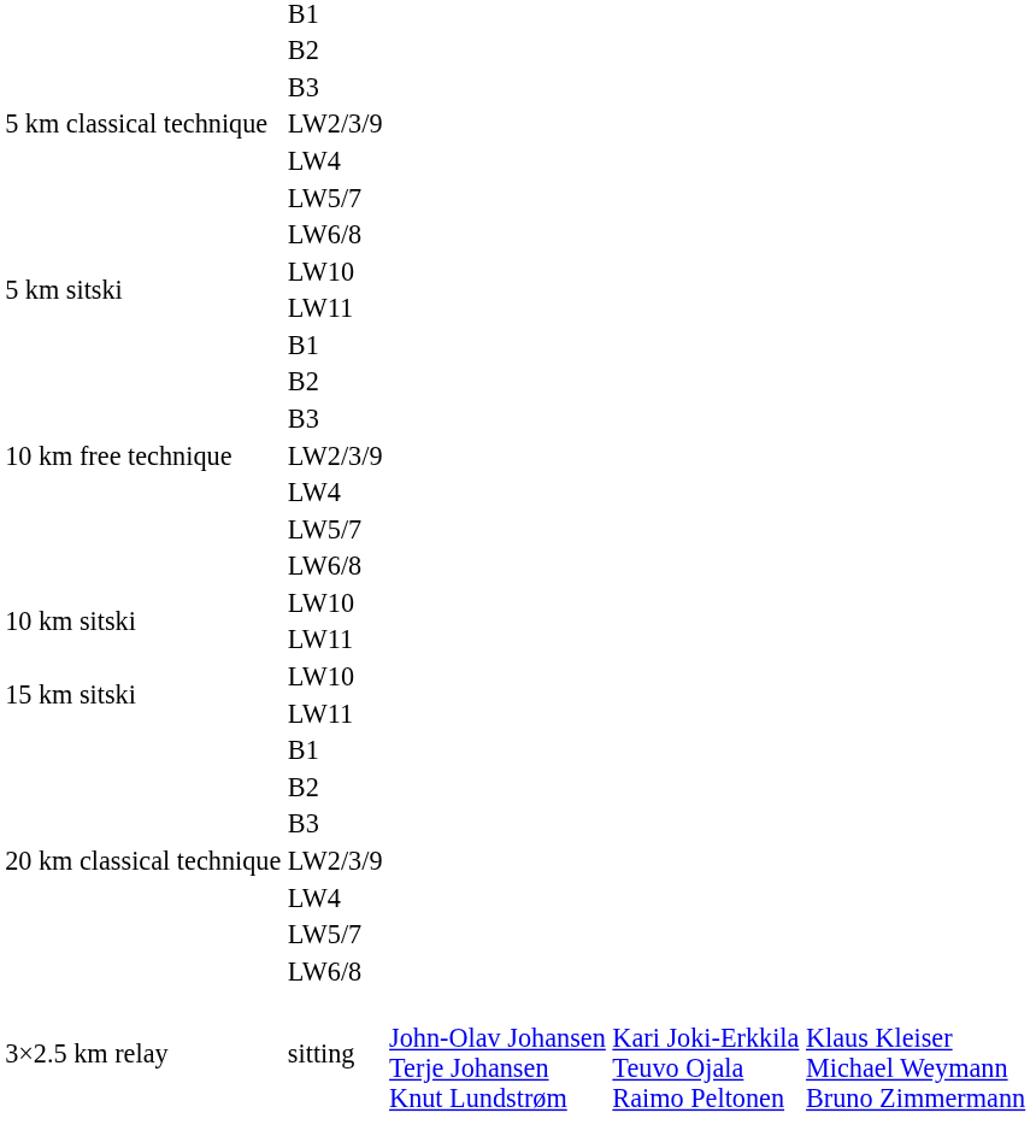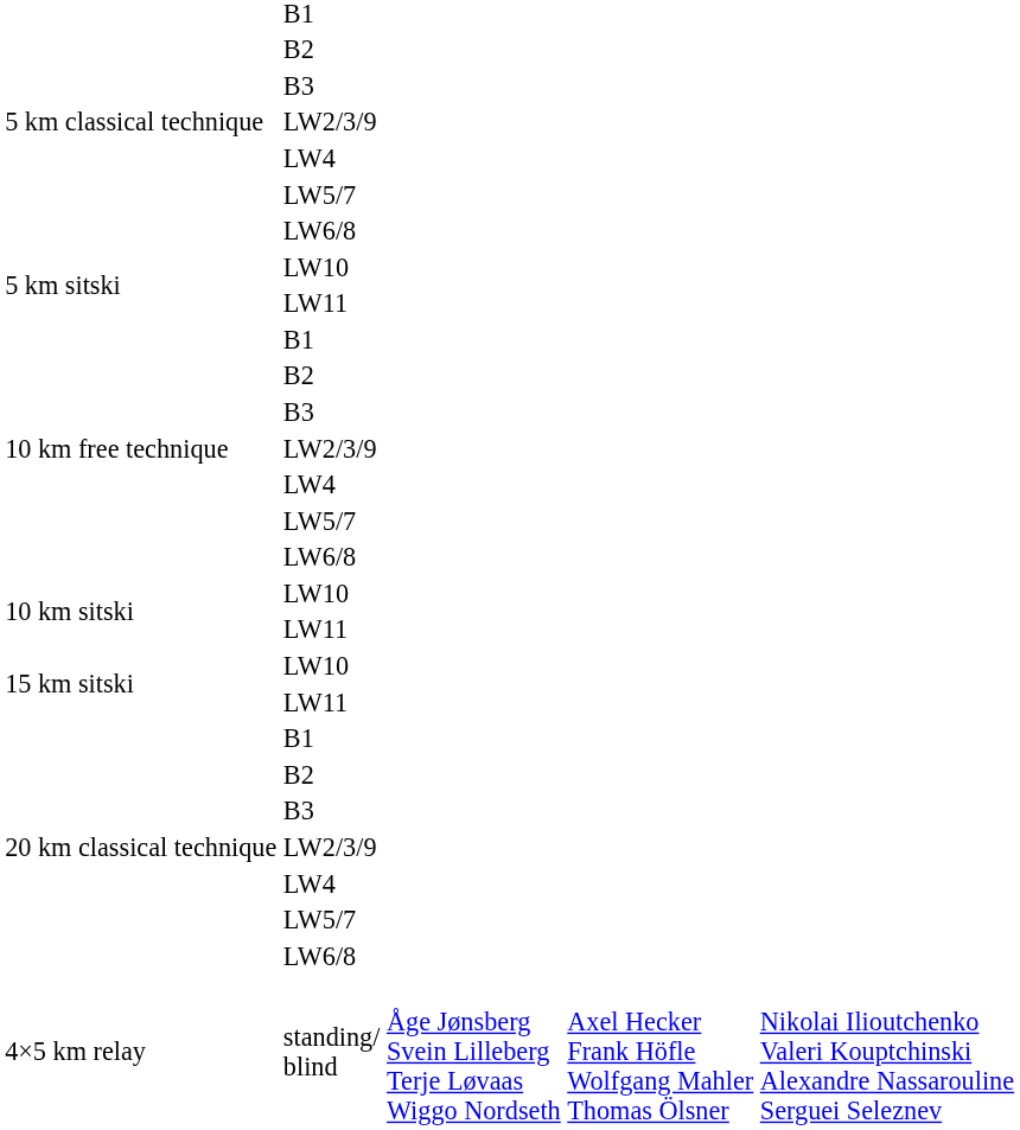- row: 3×2.5 km relay | sitting | John-Olav Johansen Terje Johansen Knut Lundstrøm | Kari Joki-Erkkila Teuvo Ojala Raimo Peltonen | Klaus Kleiser Michael Weymann Bruno Zimmermann
+ row: 4×5 km relay | standing/ blind | Åge Jønsberg Svein Lilleberg Terje Løvaas Wiggo Nordseth | Axel Hecker Frank Höfle Wolfgang Mahler Thomas Ölsner | Nikolai Ilioutchenko Valeri Kouptchinski Alexandre Nassarouline Serguei Seleznev
